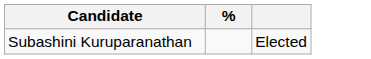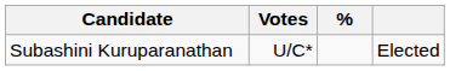+ column: Votes | U/C*
